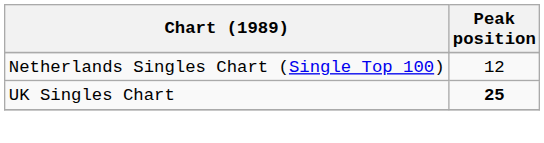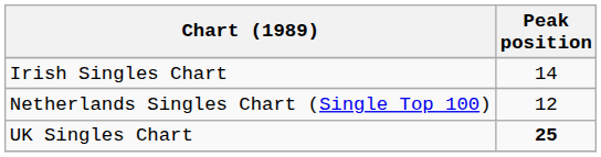+ row: Irish Singles Chart | 14
